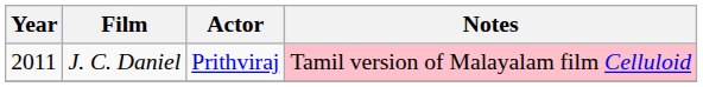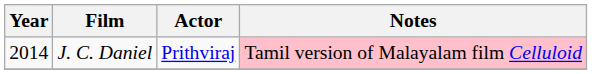J. C. Daniel | Year: 2011 -> 2014
